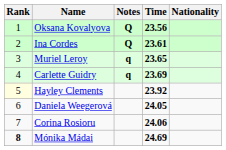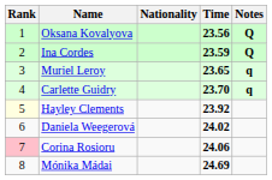columns swapped: Nationality <-> Notes
Ina Cordes | Time: 23.61 -> 23.59
Carlette Guidry | Time: 23.69 -> 23.70
Daniela Weegerová | Time: 24.05 -> 24.02
Corina Rosioru | Rank: no background -> pink background
Mónika Mádai | Rank: bold -> normal
